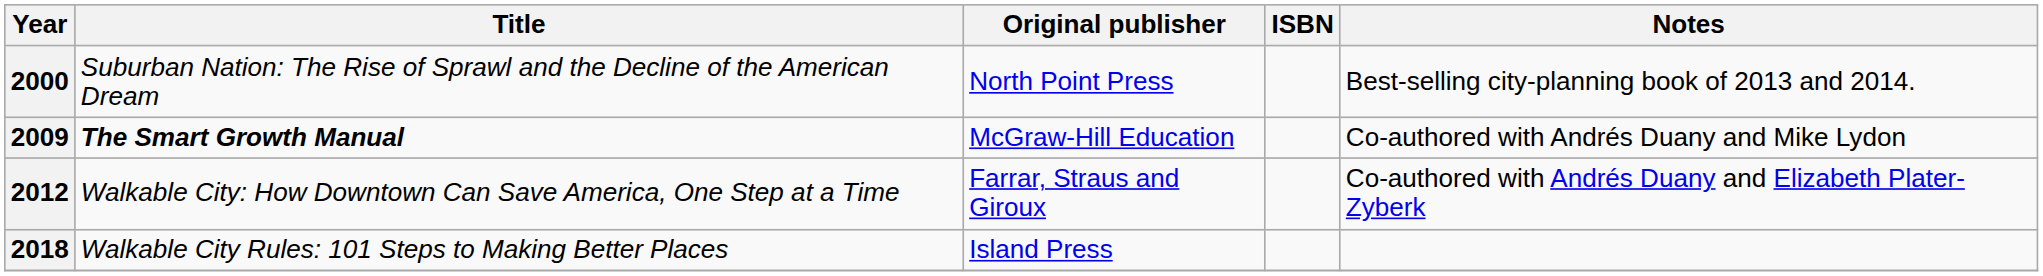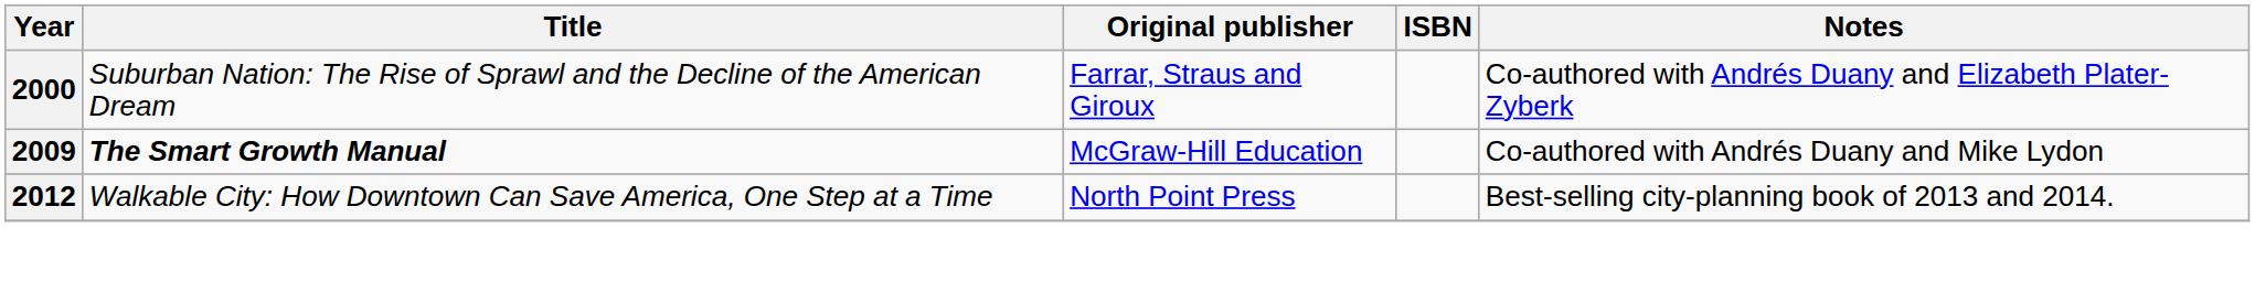2000 | Original publisher: North Point Press -> Farrar, Straus and Giroux
2000 | Notes: Best-selling city-planning book of 2013 and 2014. -> Co-authored with Andrés Duany and Elizabeth Plater-Zyberk
2012 | Original publisher: Farrar, Straus and Giroux -> North Point Press
2012 | Notes: Co-authored with Andrés Duany and Elizabeth Plater-Zyberk -> Best-selling city-planning book of 2013 and 2014.
- row: 2018 | Walkable City Rules: 101 Steps to Making Better Places | Island Press
